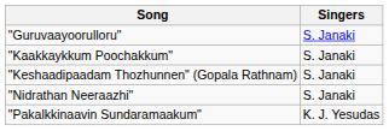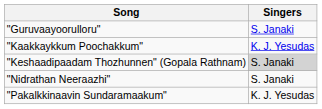"Kaakkaykkum Poochakkum" | Singers: S. Janaki -> K. J. Yesudas
"Keshaadipaadam Thozhunnen" (Gopala Rathnam) | Singers: no background -> lightgrey background
